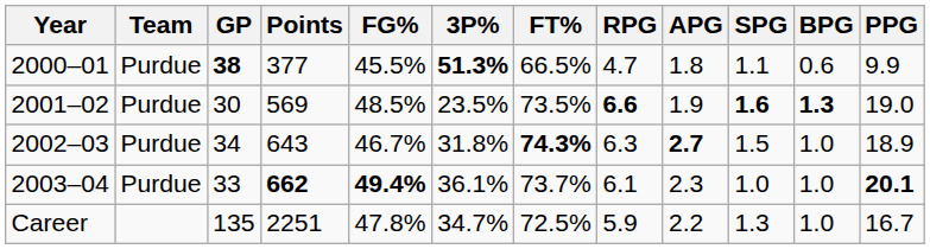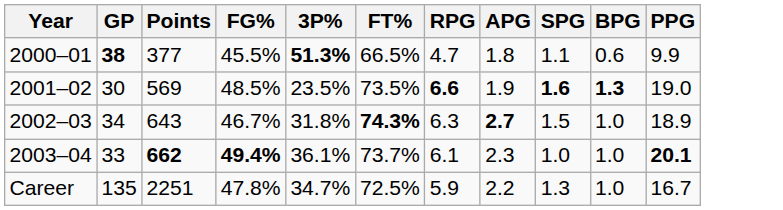- column: Team | Purdue | Purdue | Purdue | Purdue
